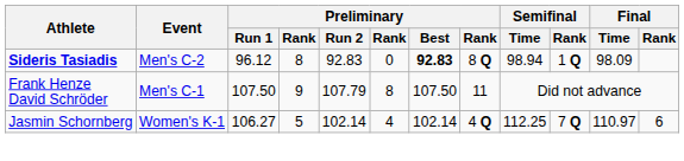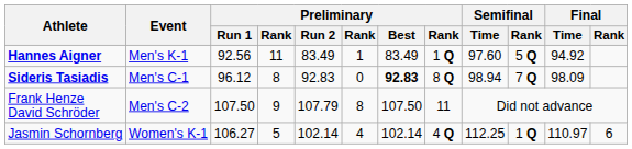+ row: Hannes Aigner | Men's K-1 | 92.56 | 11 | 83.49 | 1 | 83.49 | 1 Q | 97.60 | 5 Q | 94.92
Sideris Tasiadis | Event: Men's C-2 -> Men's C-1
Sideris Tasiadis | Semifinal / Rank: 1 Q -> 7 Q
Frank Henze David Schröder | Event: Men's C-1 -> Men's C-2
Jasmin Schornberg | Semifinal / Rank: 7 Q -> 1 Q
